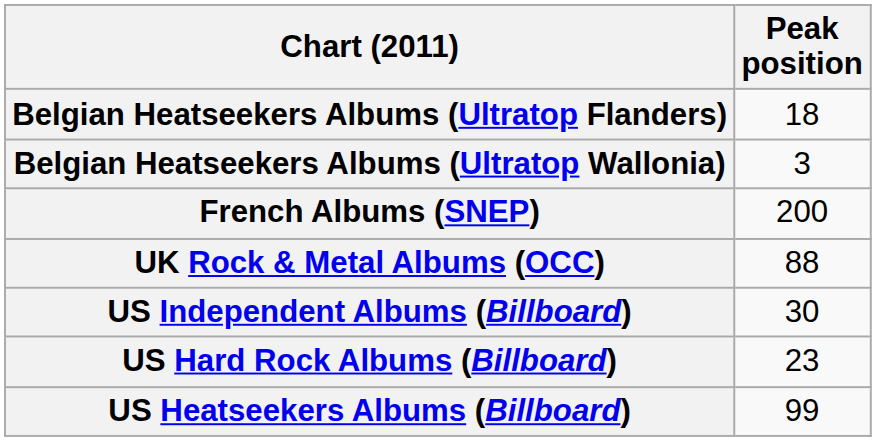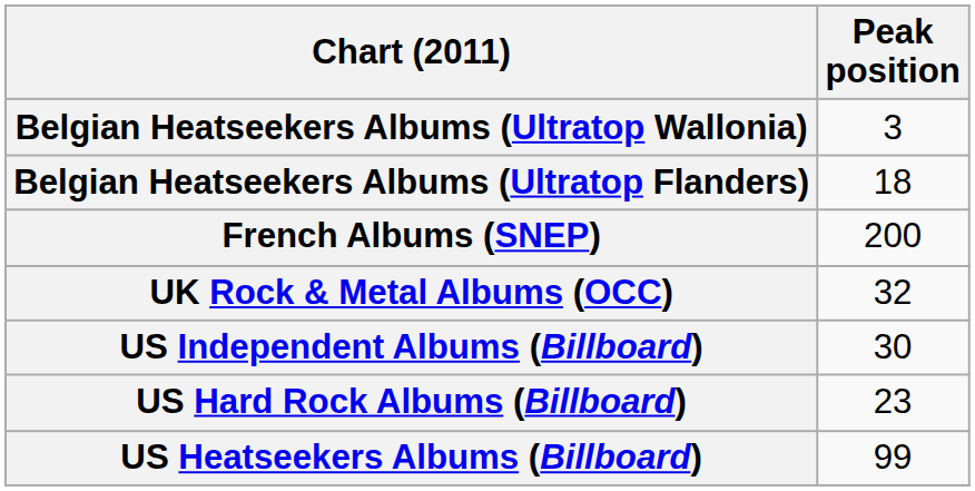rows swapped: Belgian Heatseekers Albums (Ultratop Flanders) <-> Belgian Heatseekers Albums (Ultratop Wallonia)
UK Rock & Metal Albums (OCC) | Peak position: 88 -> 32
